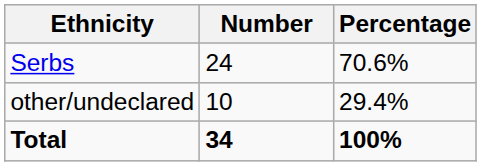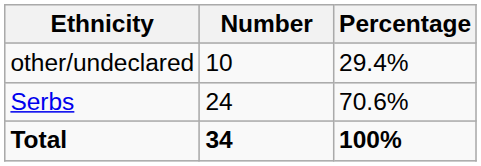rows swapped: Serbs <-> other/undeclared
